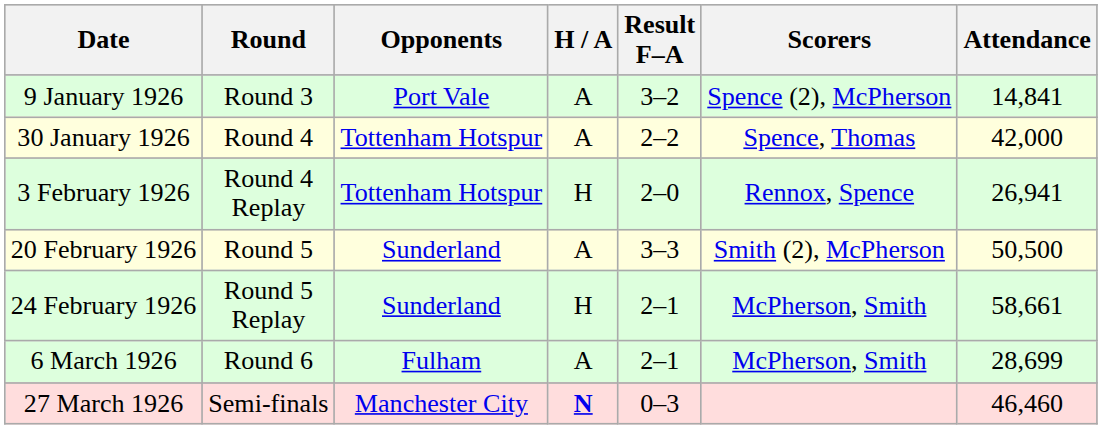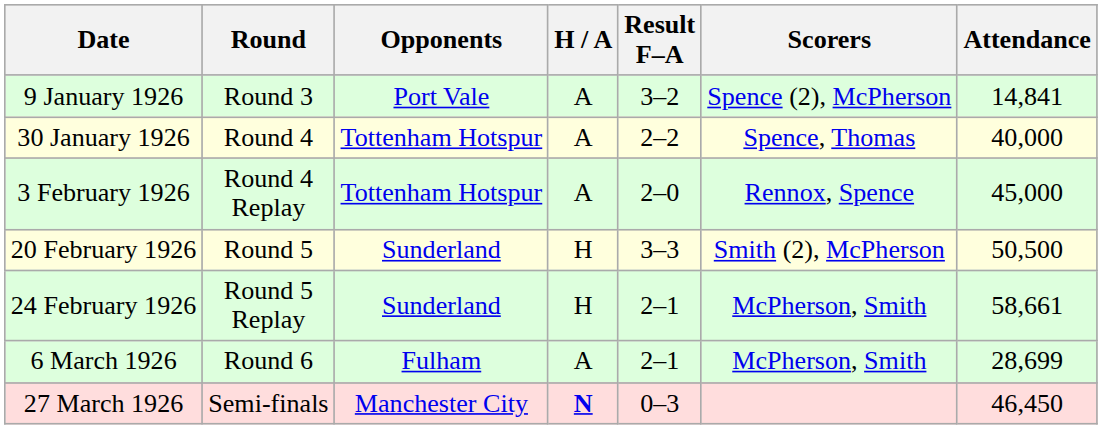30 January 1926 | Attendance: 42,000 -> 40,000
3 February 1926 | H / A: H -> A
3 February 1926 | Attendance: 26,941 -> 45,000
20 February 1926 | H / A: A -> H
27 March 1926 | Attendance: 46,460 -> 46,450
